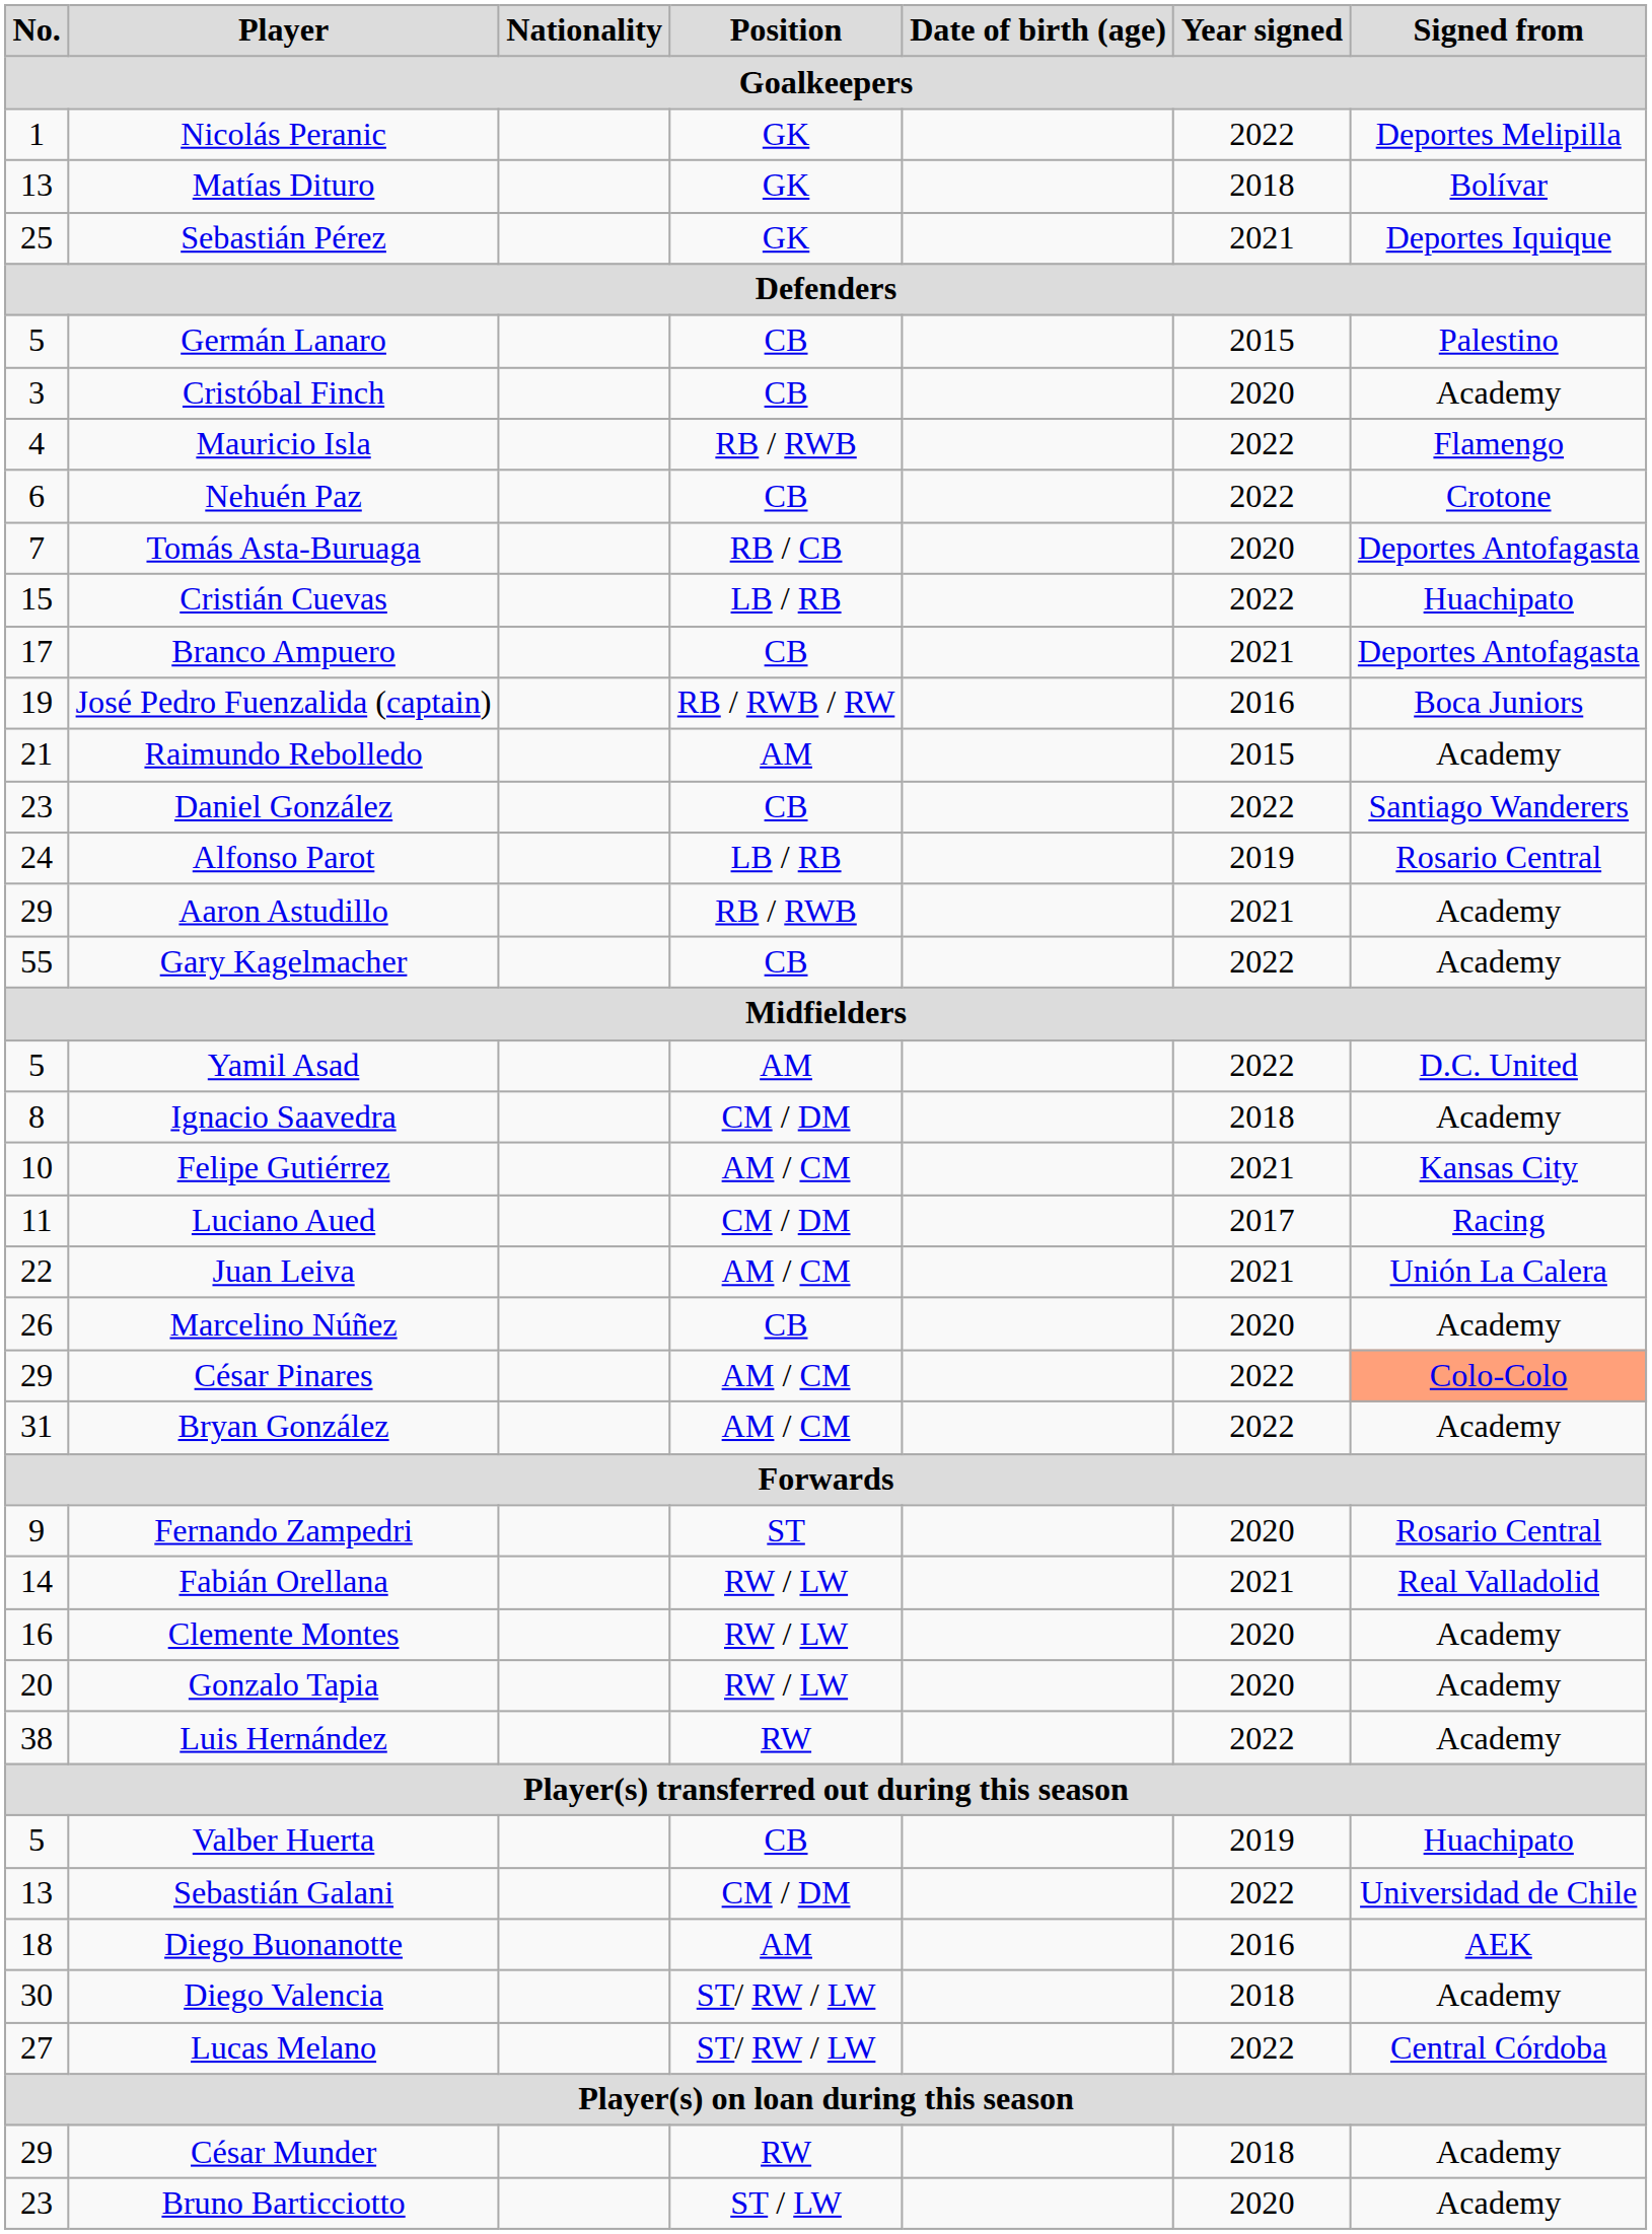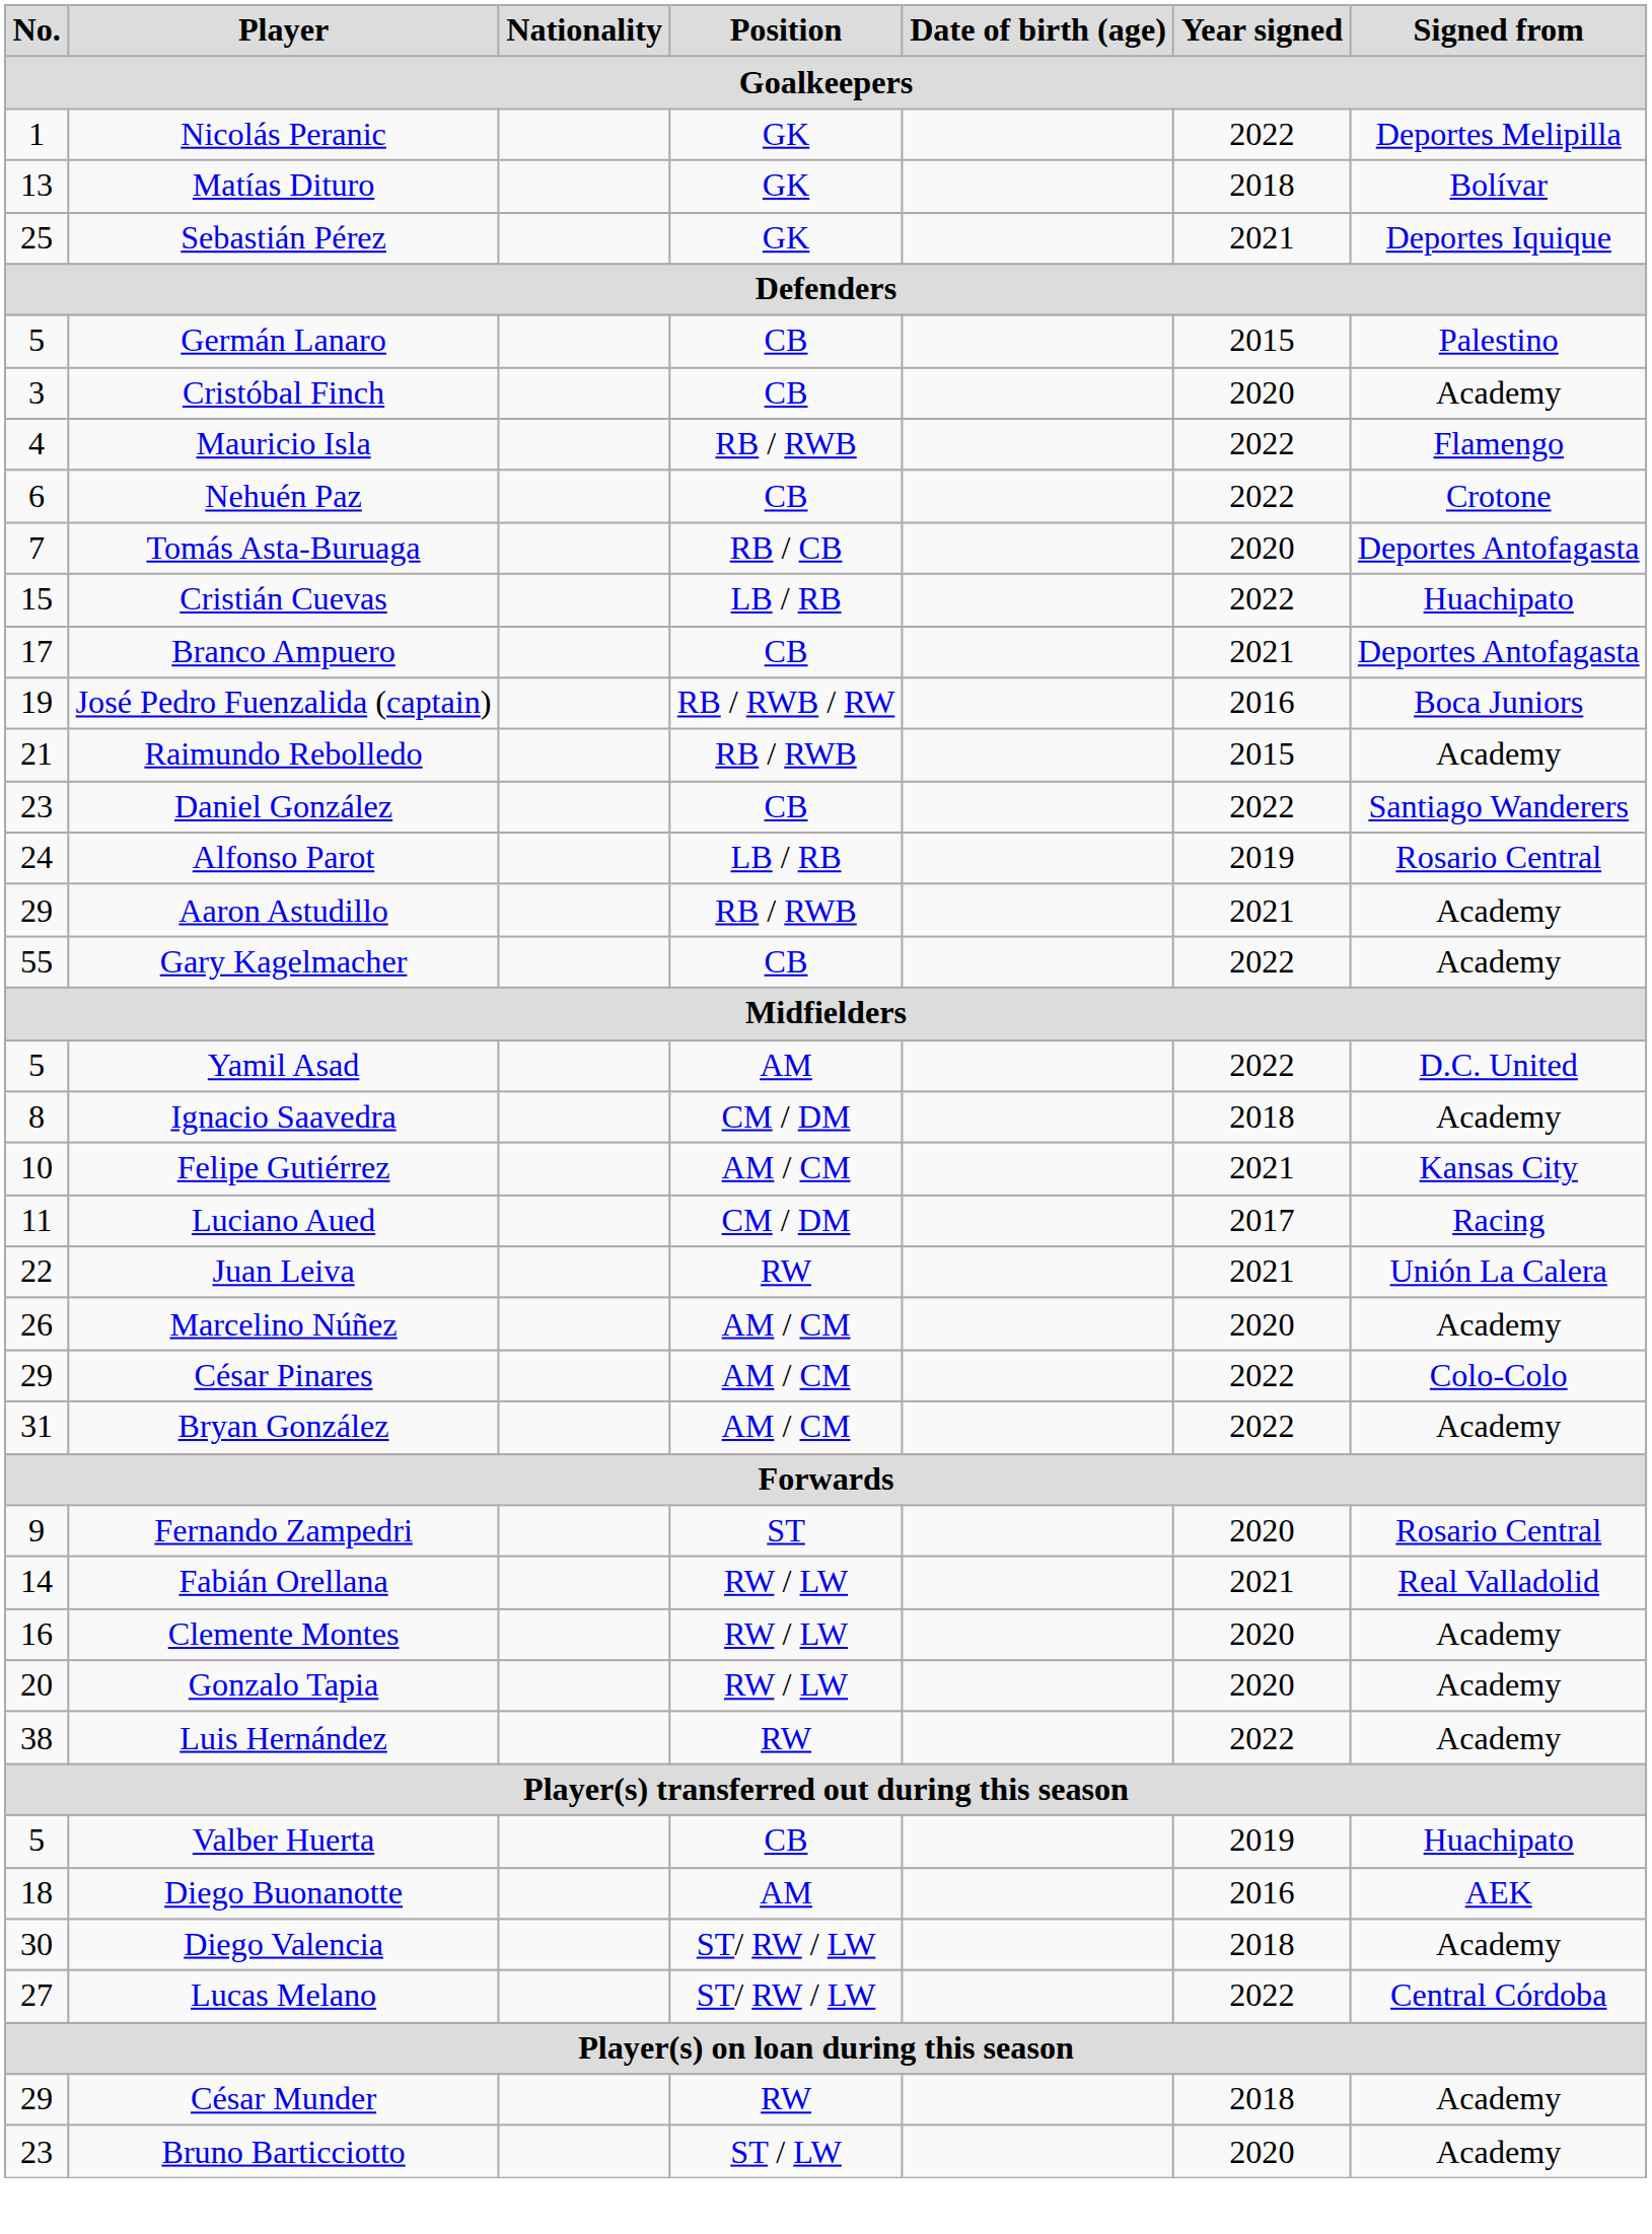Raimundo Rebolledo | Position: AM -> RB / RWB
Juan Leiva | Position: AM / CM -> RW
Marcelino Núñez | Position: CB -> AM / CM
César Pinares | Signed from: lightsalmon background -> no background
- row: 13 | Sebastián Galani | CM / DM | 2022 | Universidad de Chile
